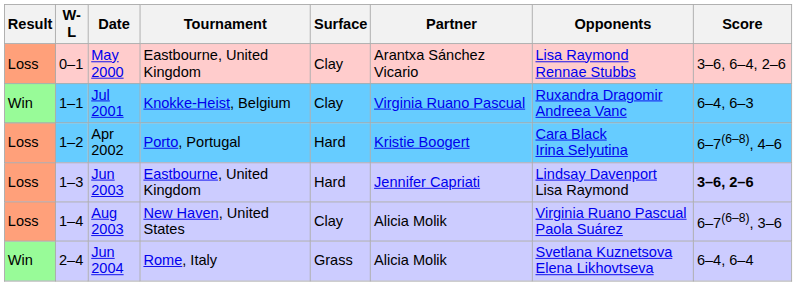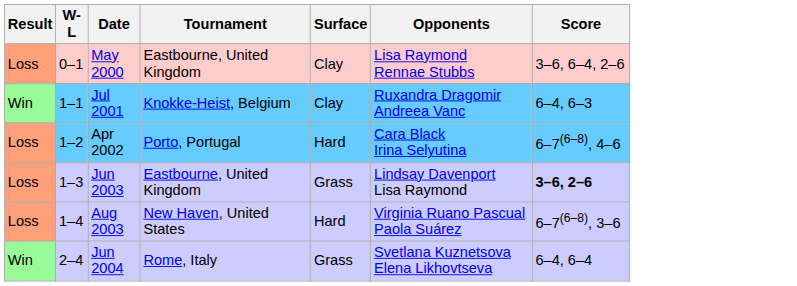- column: Partner | Arantxa Sánchez Vicario | Virginia Ruano Pascual | Kristie Boogert | Jennifer Capriati | Alicia Molik | Alicia Molik
Jun 2003 | Surface: Hard -> Grass
Aug 2003 | Surface: Clay -> Hard
